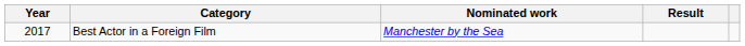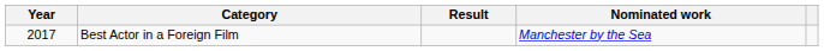columns swapped: Nominated work <-> Result
